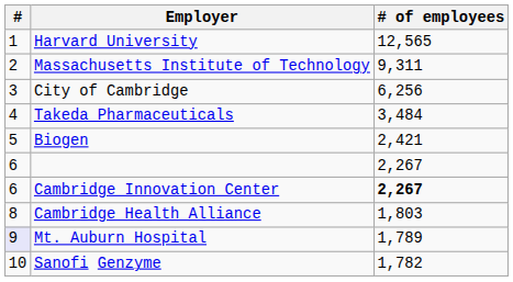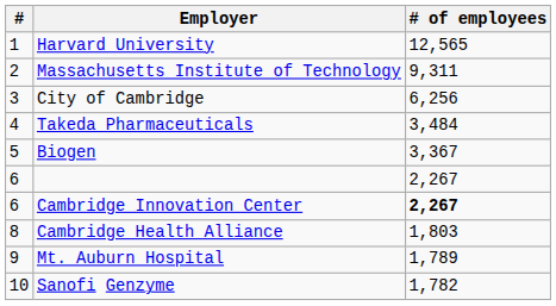Biogen | # of employees: 2,421 -> 3,367
Mt. Auburn Hospital | #: lavender background -> no background
